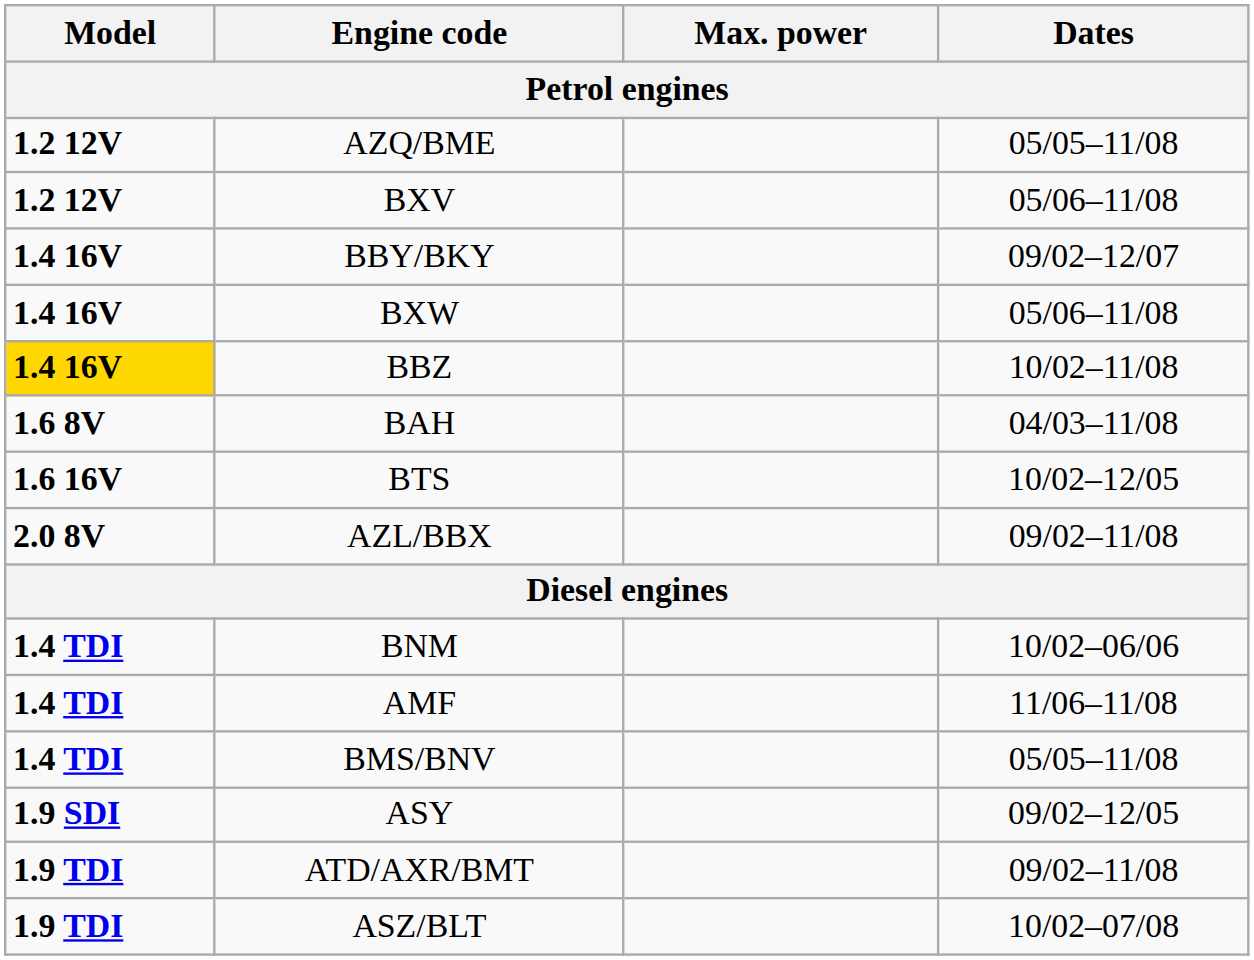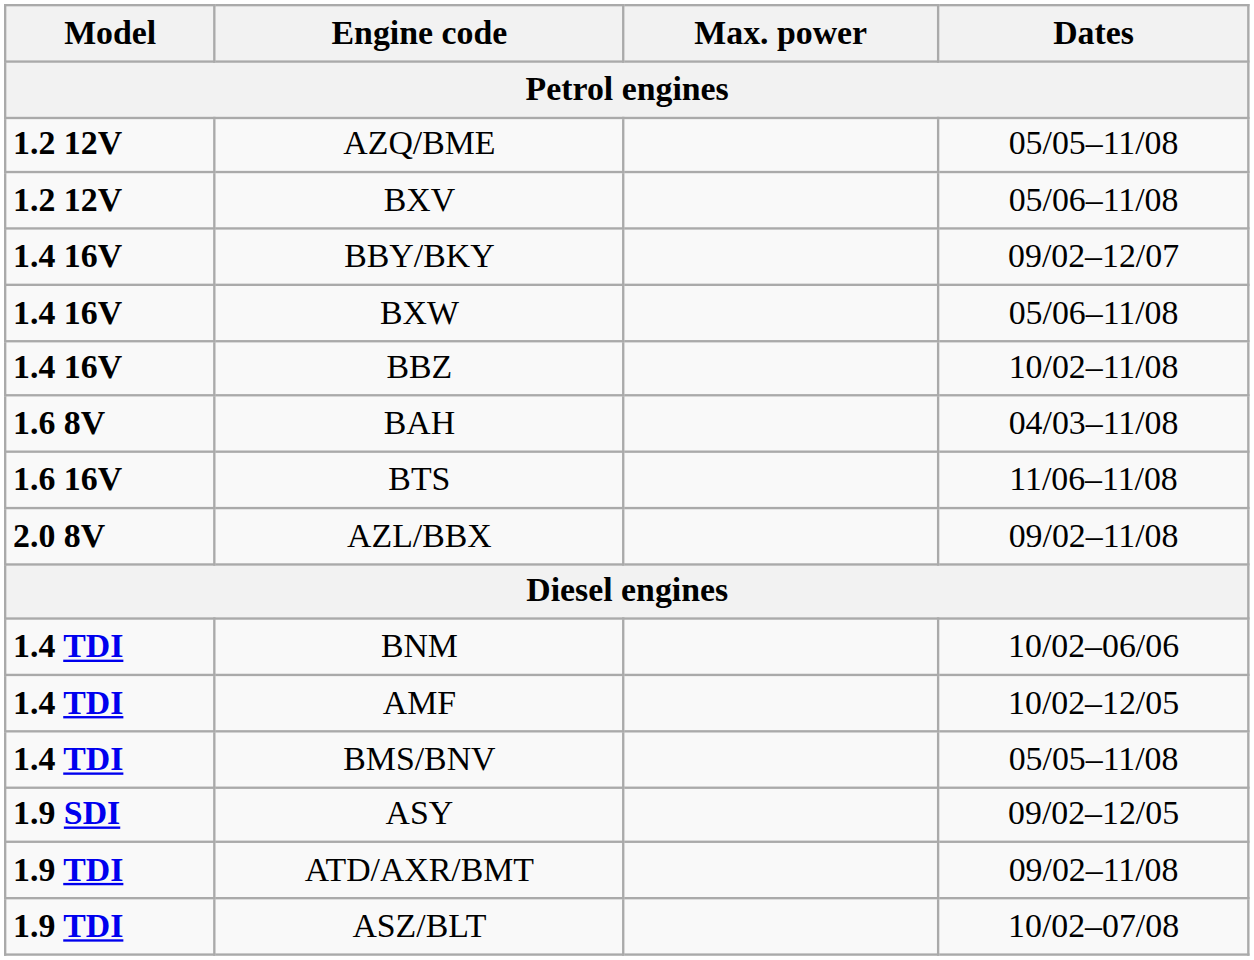BBZ | Model: gold background -> no background
BTS | Dates: 10/02–12/05 -> 11/06–11/08
AMF | Dates: 11/06–11/08 -> 10/02–12/05
